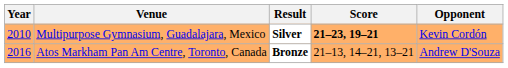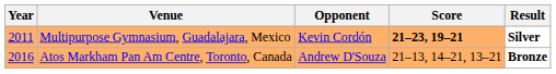columns swapped: Opponent <-> Result
Multipurpose Gymnasium, Guadalajara, Mexico | Year: 2010 -> 2011
